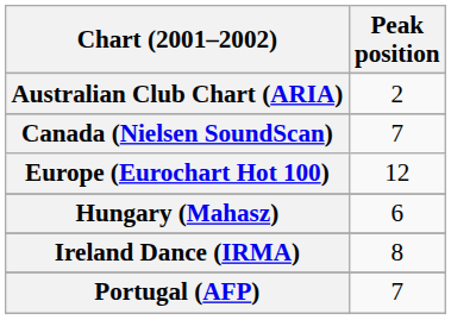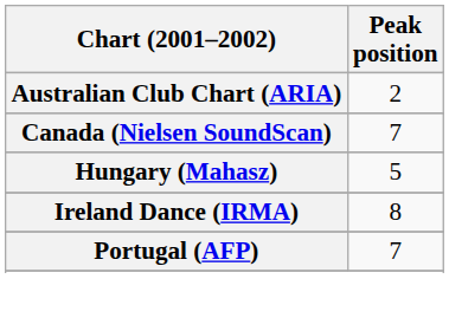- row: Europe (Eurochart Hot 100) | 12
Hungary (Mahasz) | Peak position: 6 -> 5
